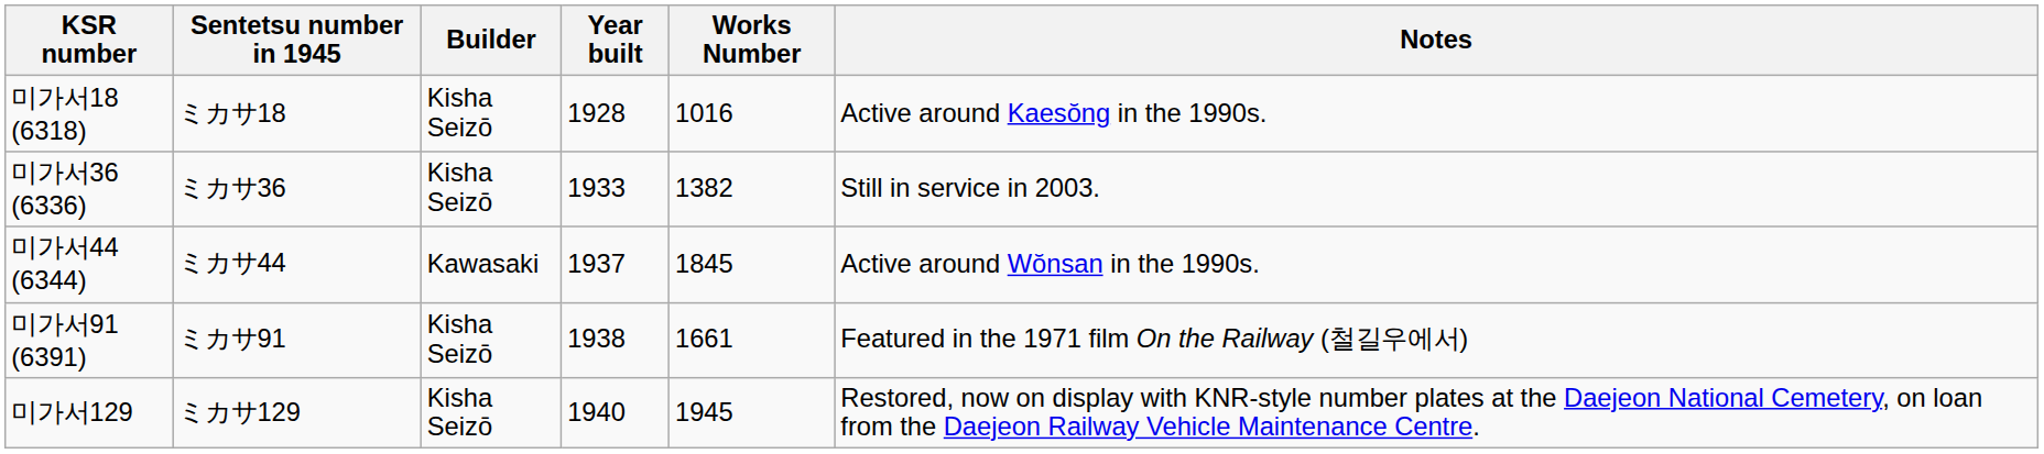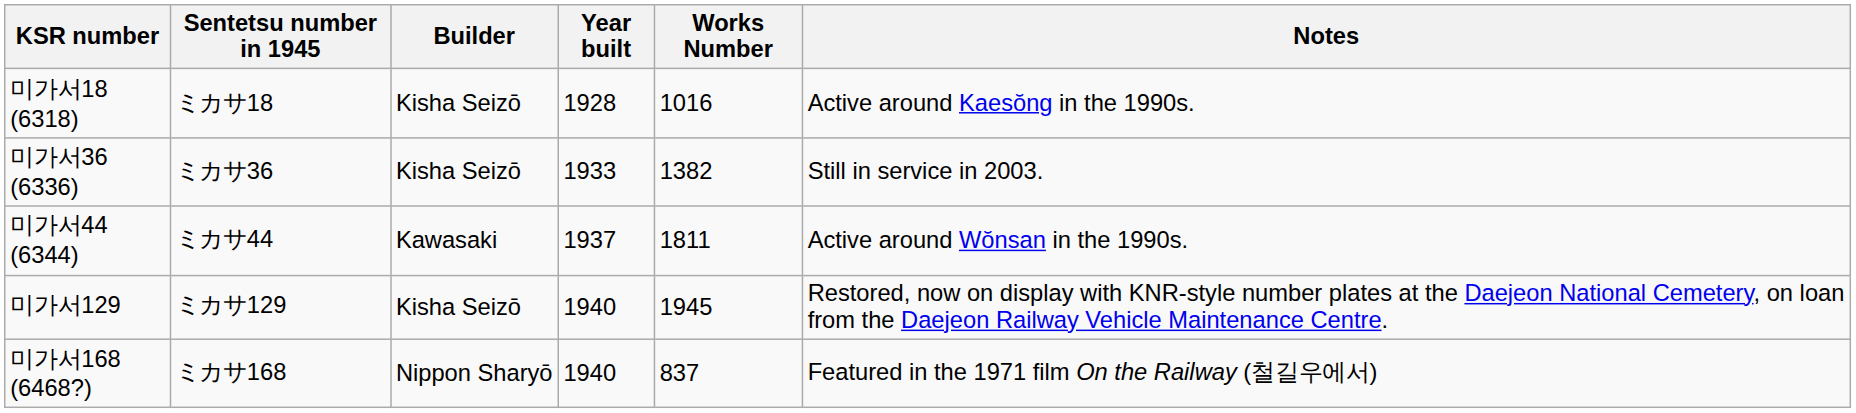미가서44 (6344) | Works Number: 1845 -> 1811
- row: 미가서91 (6391) | ミカサ91 | Kisha Seizō | 1938 | 1661 | Featured in the 1971 film On the Railway (철길우에서)
+ row: 미가서168 (6468?) | ミカサ168 | Nippon Sharyō | 1940 | 837 | Featured in the 1971 film On the Railway (철길우에서)
